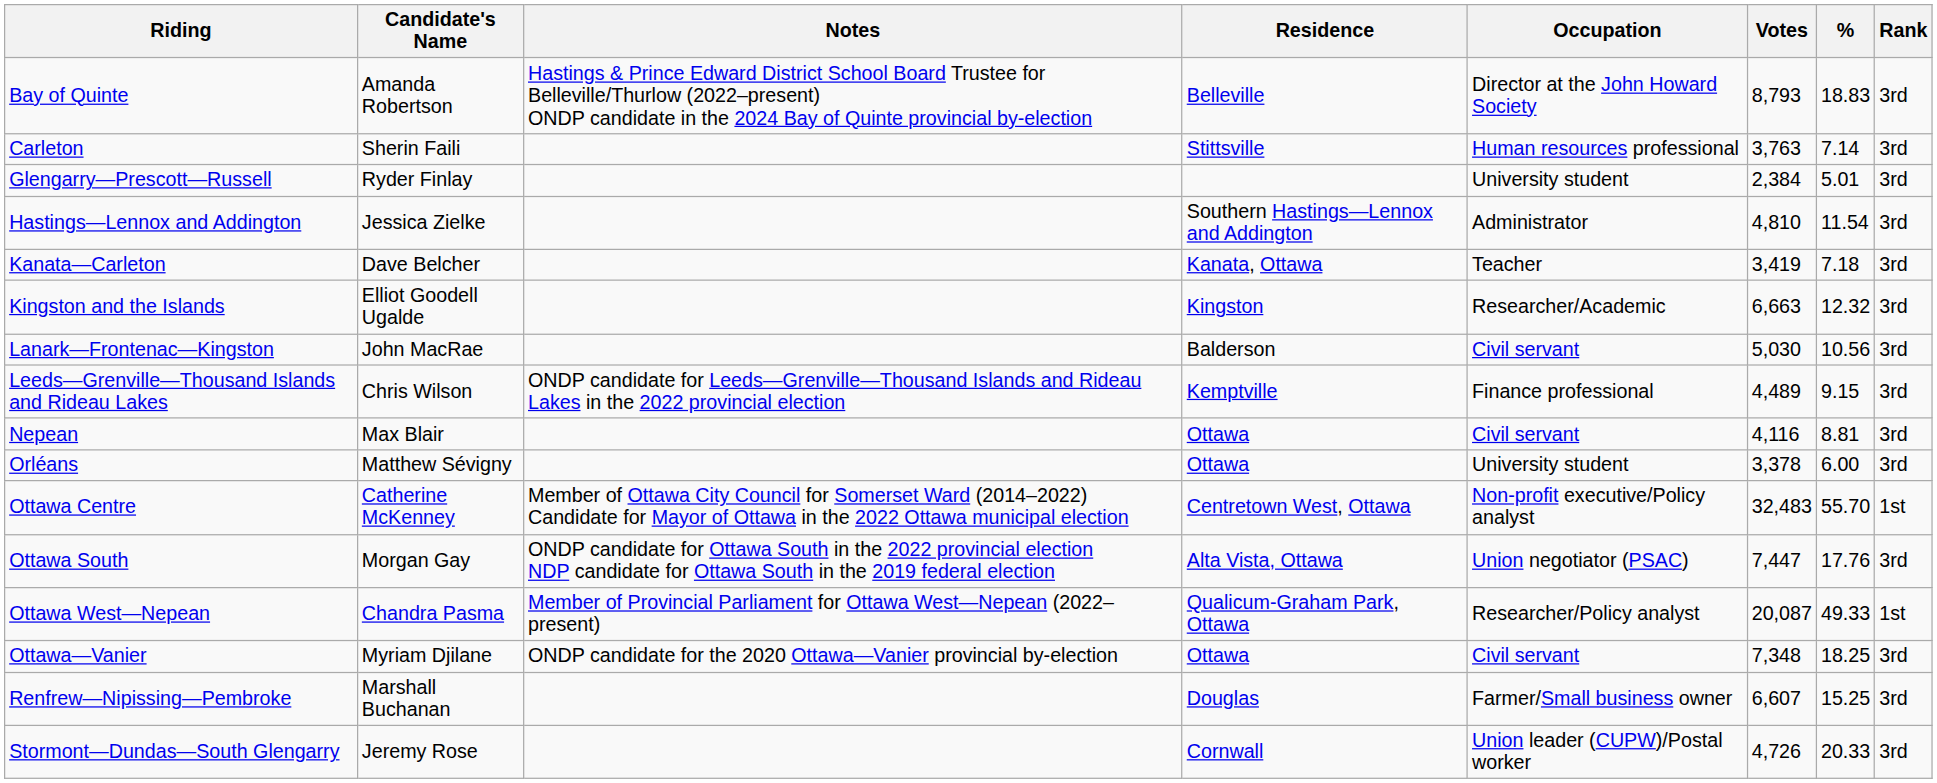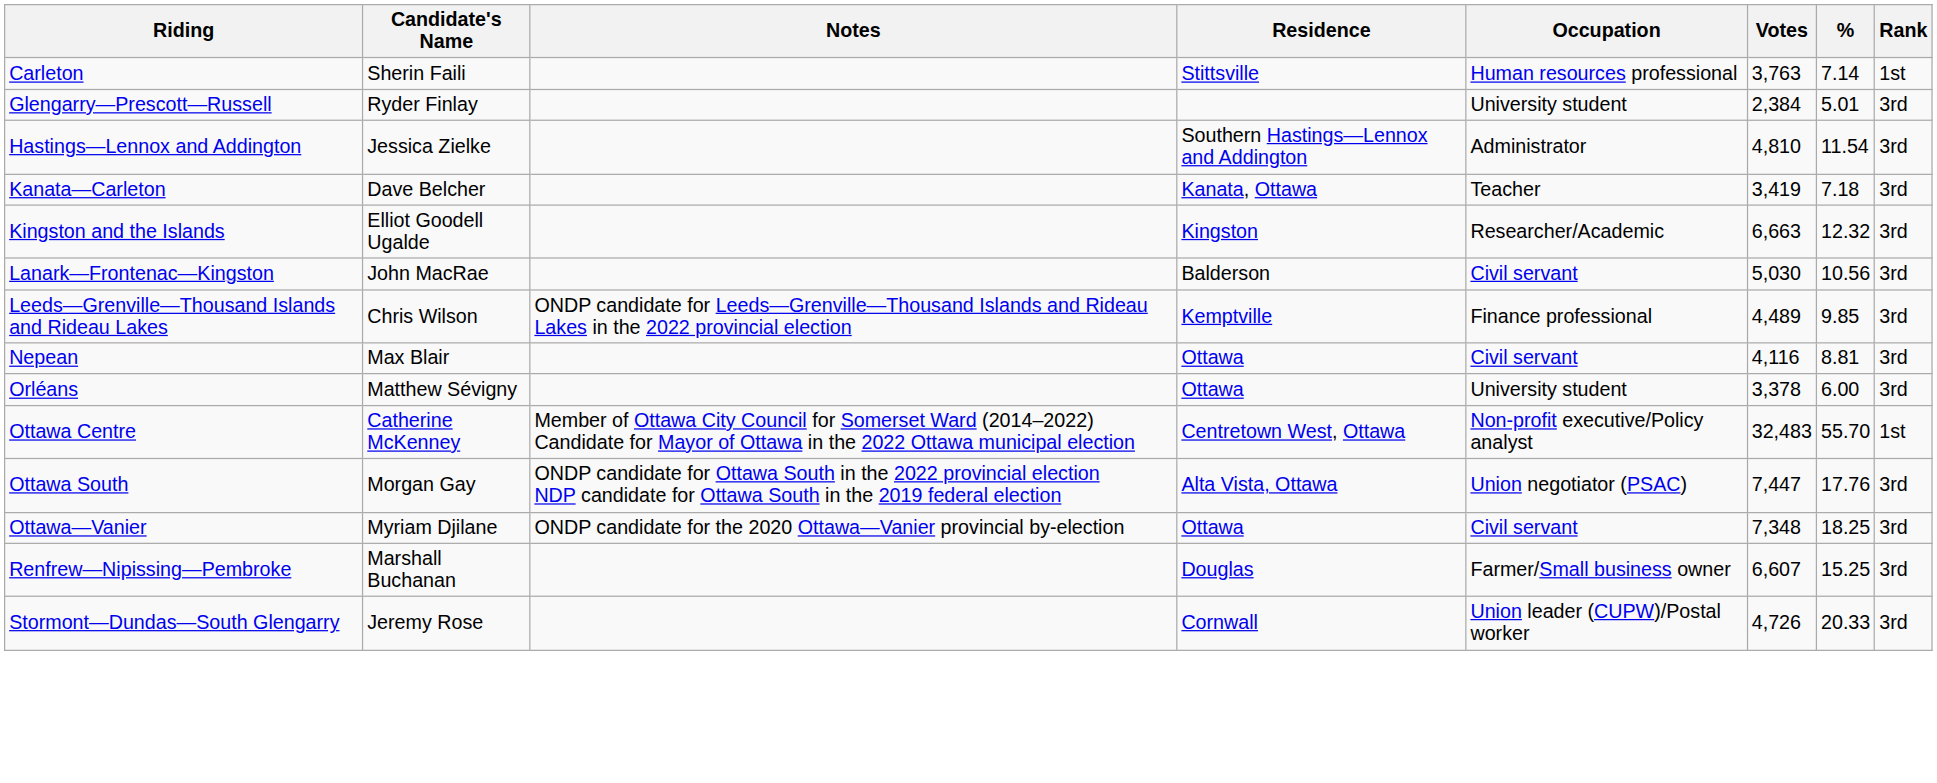- row: Bay of Quinte | Amanda Robertson | Hastings & Prince Edward District School Board Trustee for Belleville/Thurlow (2022–present) ONDP candidate in the 2024 Bay of Quinte provincial by-election | Belleville | Director at the John Howard Society | 8,793 | 18.83 | 3rd
Carleton | Rank: 3rd -> 1st
Leeds—Grenville—Thousand Islands and Rideau Lakes | %: 9.15 -> 9.85
- row: Ottawa West—Nepean | Chandra Pasma | Member of Provincial Parliament for Ottawa West—Nepean (2022–present) | Qualicum-Graham Park, Ottawa | Researcher/Policy analyst | 20,087 | 49.33 | 1st
